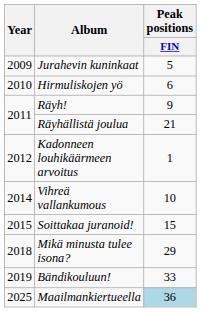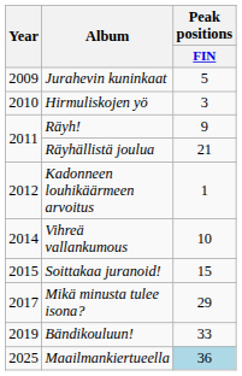Hirmuliskojen yö | Peak positions / FIN: 6 -> 3
Mikä minusta tulee isona? | Year: 2018 -> 2017
